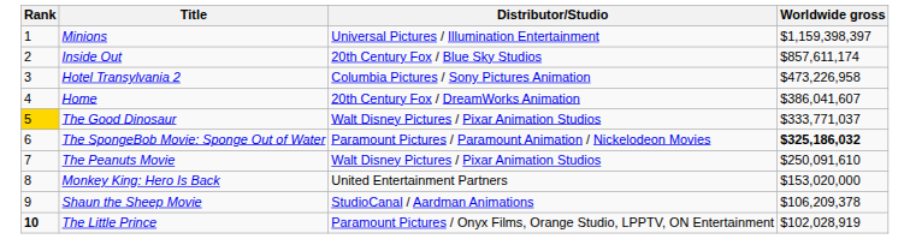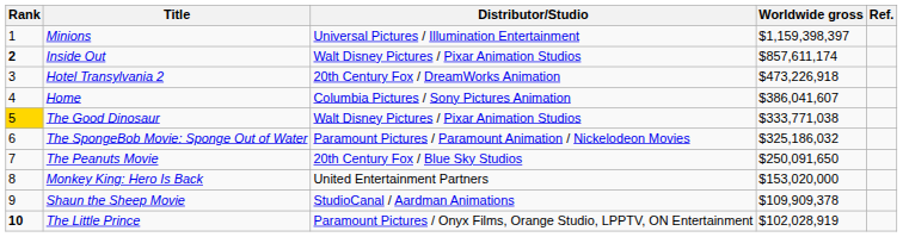+ column: Ref.
Inside Out | Rank: normal -> bold
Inside Out | Distributor/Studio: 20th Century Fox / Blue Sky Studios -> Walt Disney Pictures / Pixar Animation Studios
Hotel Transylvania 2 | Distributor/Studio: Columbia Pictures / Sony Pictures Animation -> 20th Century Fox / DreamWorks Animation
Hotel Transylvania 2 | Worldwide gross: $473,226,958 -> $473,226,918
Home | Distributor/Studio: 20th Century Fox / DreamWorks Animation -> Columbia Pictures / Sony Pictures Animation
The Good Dinosaur | Worldwide gross: $333,771,037 -> $333,771,038
The SpongeBob Movie: Sponge Out of Water | Worldwide gross: bold -> normal
The Peanuts Movie | Distributor/Studio: Walt Disney Pictures / Pixar Animation Studios -> 20th Century Fox / Blue Sky Studios
The Peanuts Movie | Worldwide gross: $250,091,610 -> $250,091,650
Shaun the Sheep Movie | Worldwide gross: $106,209,378 -> $109,909,378
